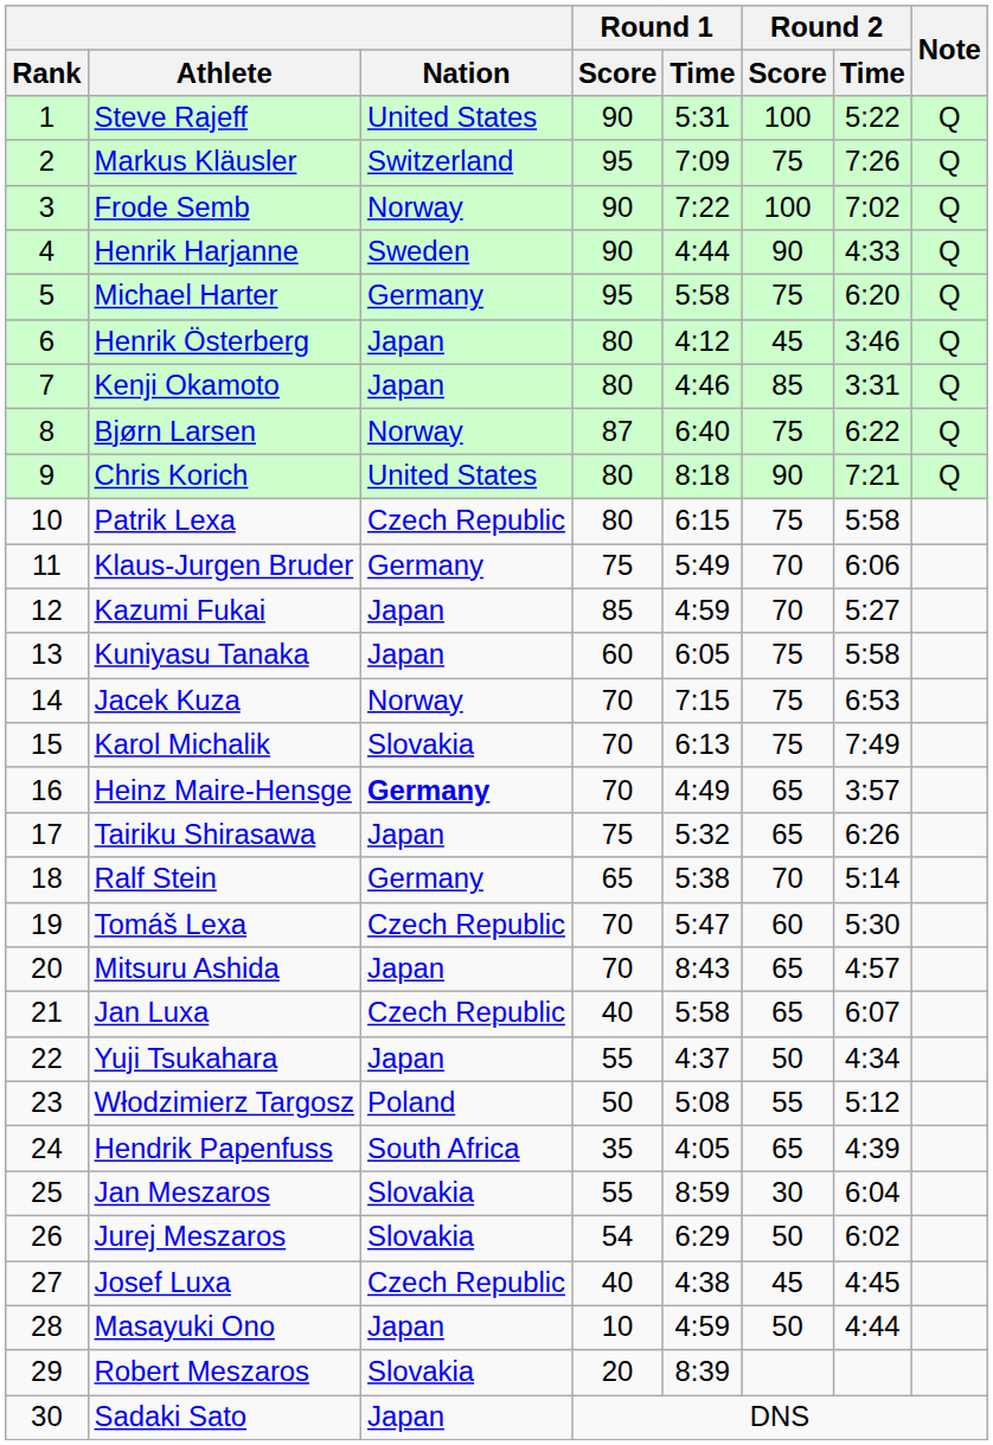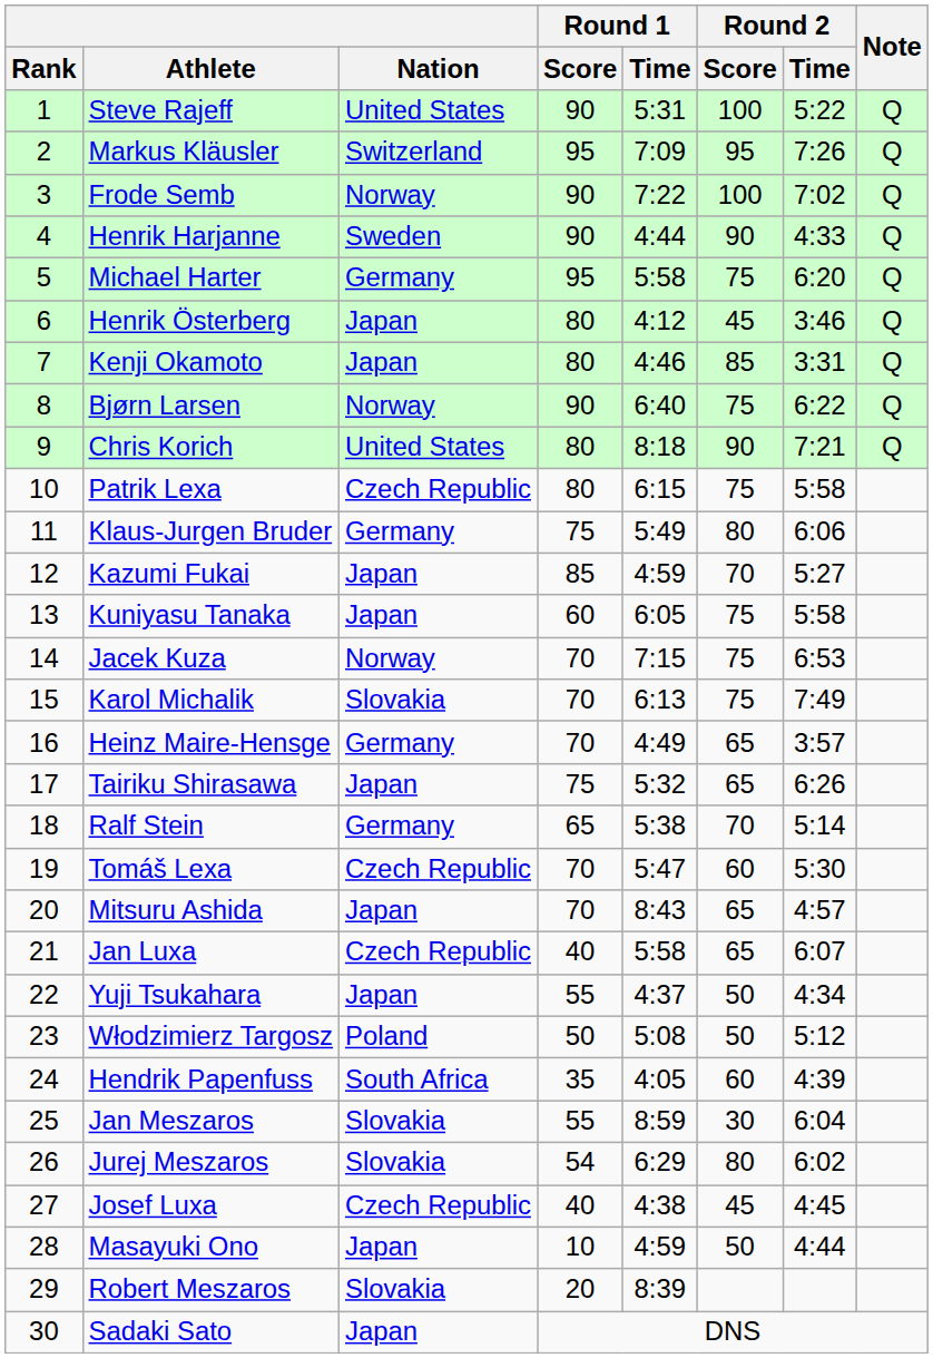Markus Kläusler | Round 2 / Score: 75 -> 95
Bjørn Larsen | Round 1 / Score: 87 -> 90
Klaus-Jurgen Bruder | Round 2 / Score: 70 -> 80
Heinz Maire-Hensge | Nation: bold -> normal
Włodzimierz Targosz | Round 2 / Score: 55 -> 50
Hendrik Papenfuss | Round 2 / Score: 65 -> 60
Jurej Meszaros | Round 2 / Score: 50 -> 80
